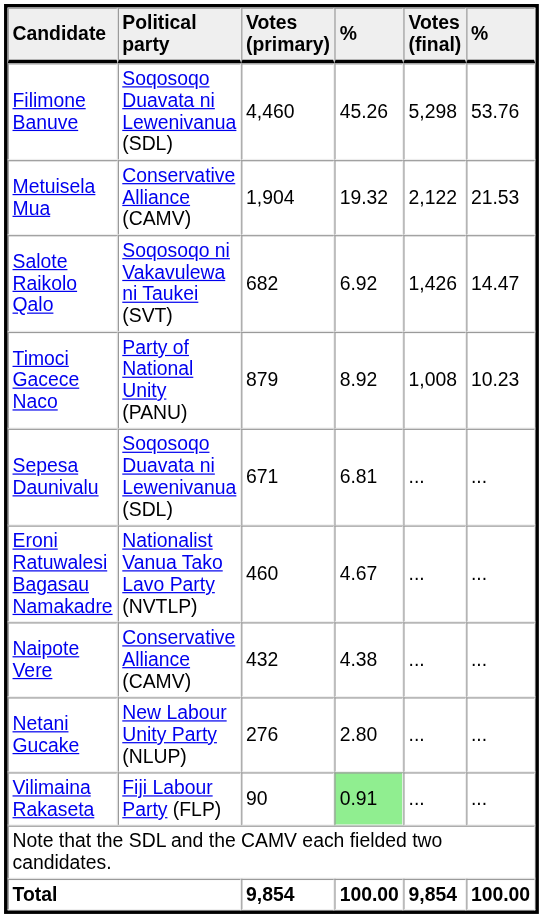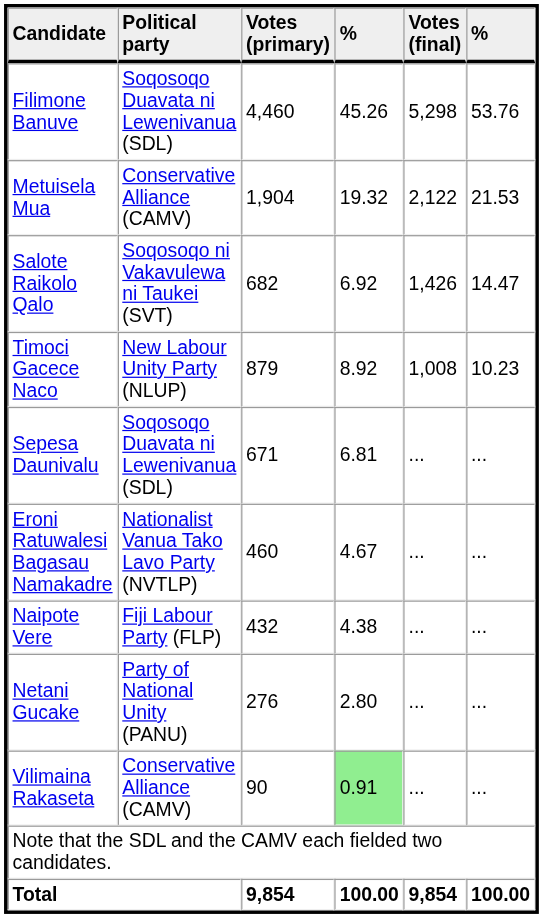Timoci Gacece Naco | Political party: Party of National Unity (PANU) -> New Labour Unity Party (NLUP)
Naipote Vere | Political party: Conservative Alliance (CAMV) -> Fiji Labour Party (FLP)
Netani Gucake | Political party: New Labour Unity Party (NLUP) -> Party of National Unity (PANU)
Vilimaina Rakaseta | Political party: Fiji Labour Party (FLP) -> Conservative Alliance (CAMV)
